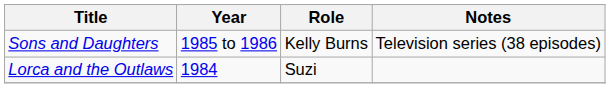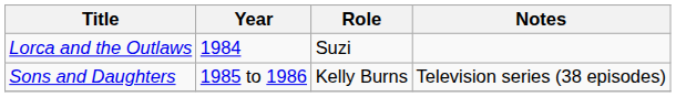rows swapped: Lorca and the Outlaws <-> Sons and Daughters
